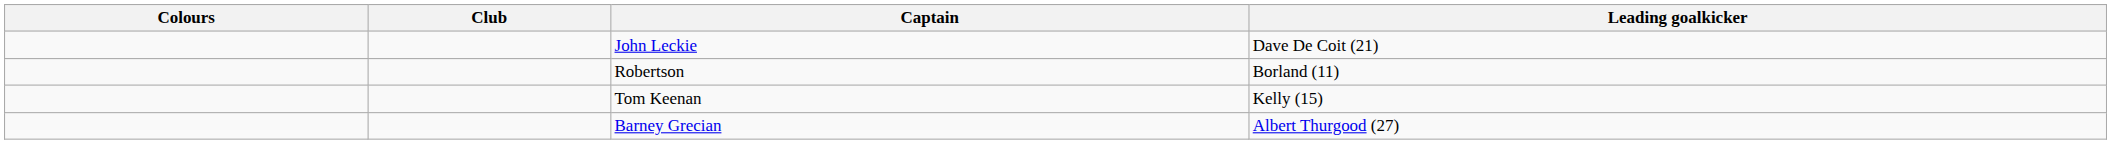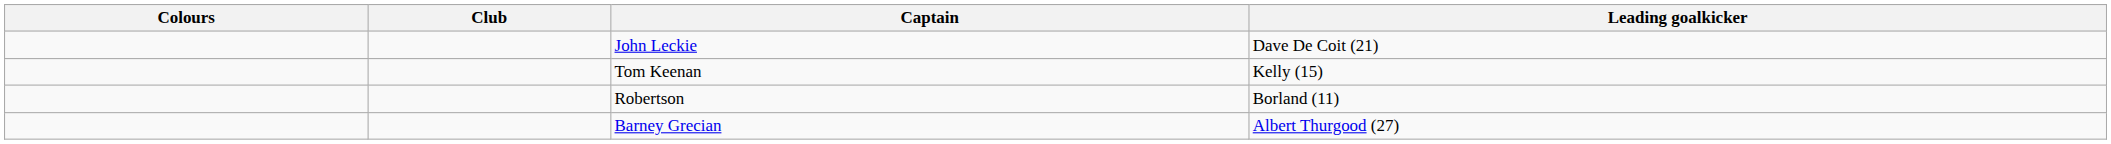rows swapped: Tom Keenan <-> Robertson
